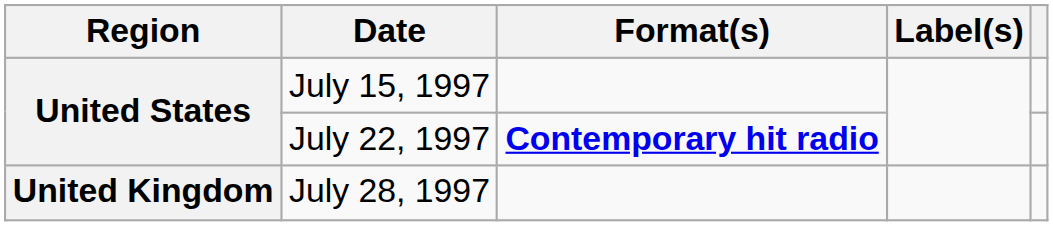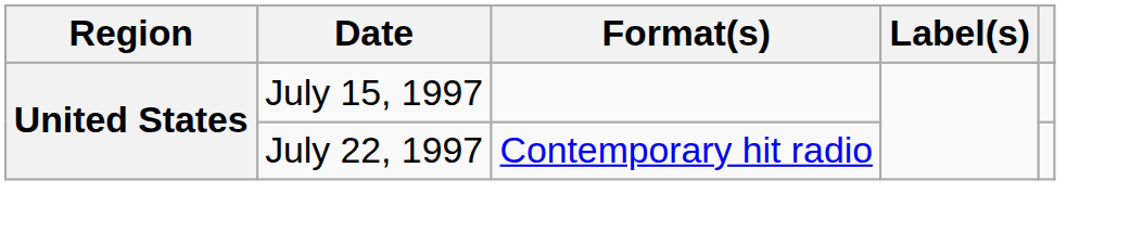July 22, 1997 | Format(s): bold -> normal
- row: United Kingdom | July 28, 1997
